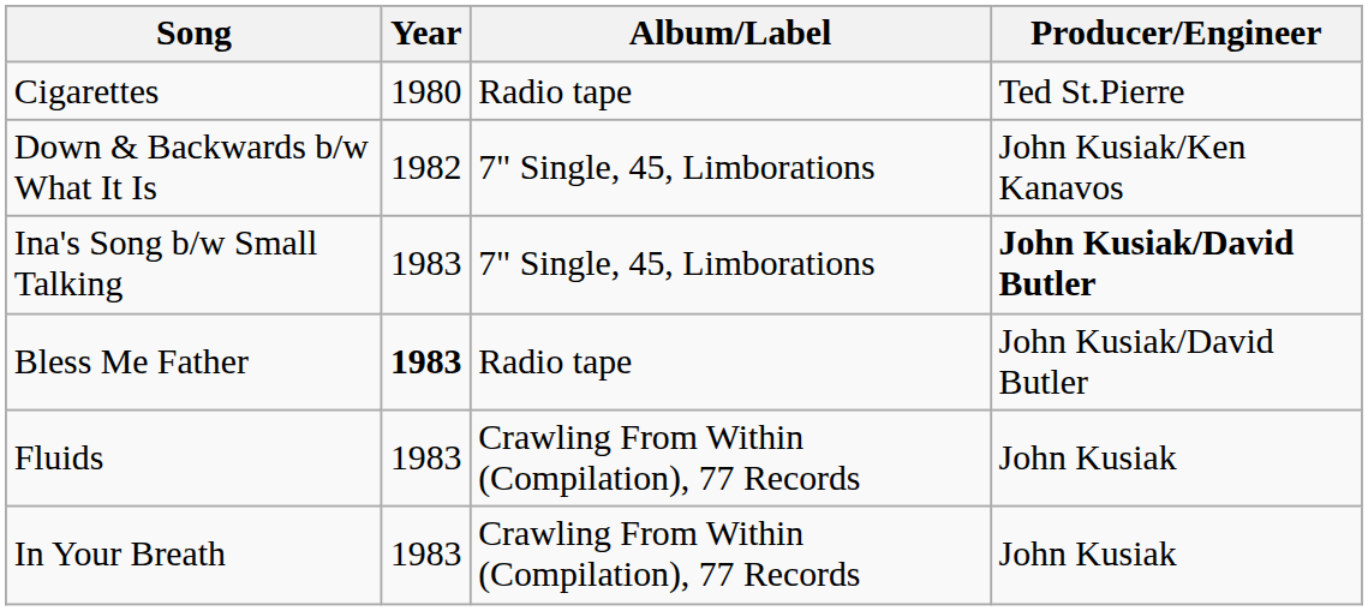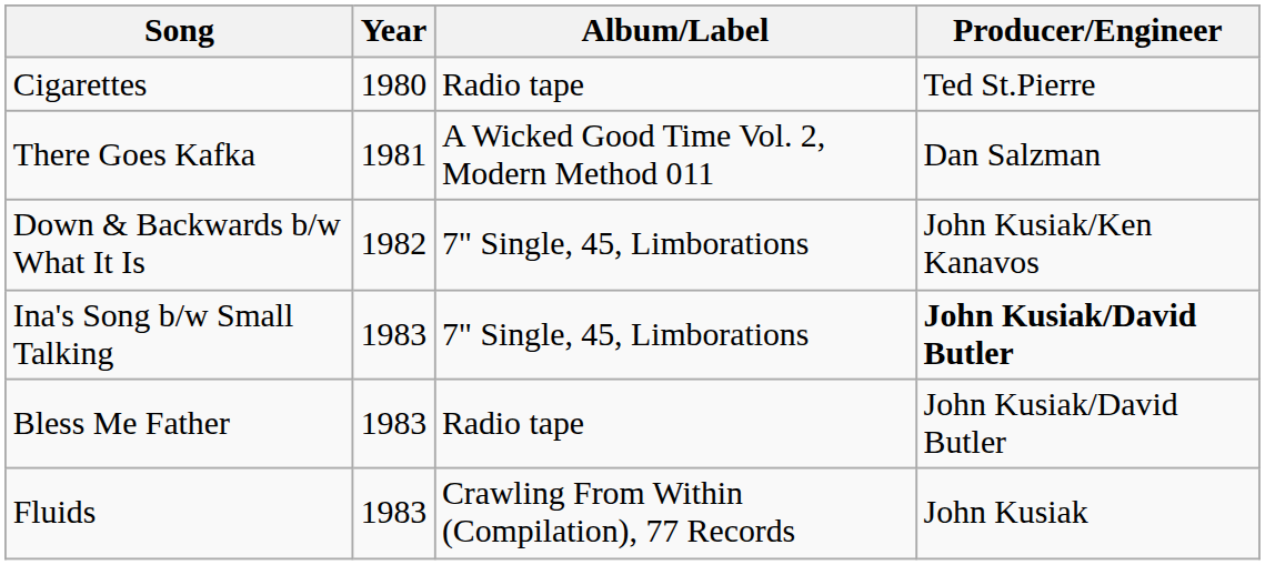+ row: There Goes Kafka | 1981 | A Wicked Good Time Vol. 2, Modern Method 011 | Dan Salzman
Bless Me Father | Year: bold -> normal
- row: In Your Breath | 1983 | Crawling From Within (Compilation), 77 Records | John Kusiak
